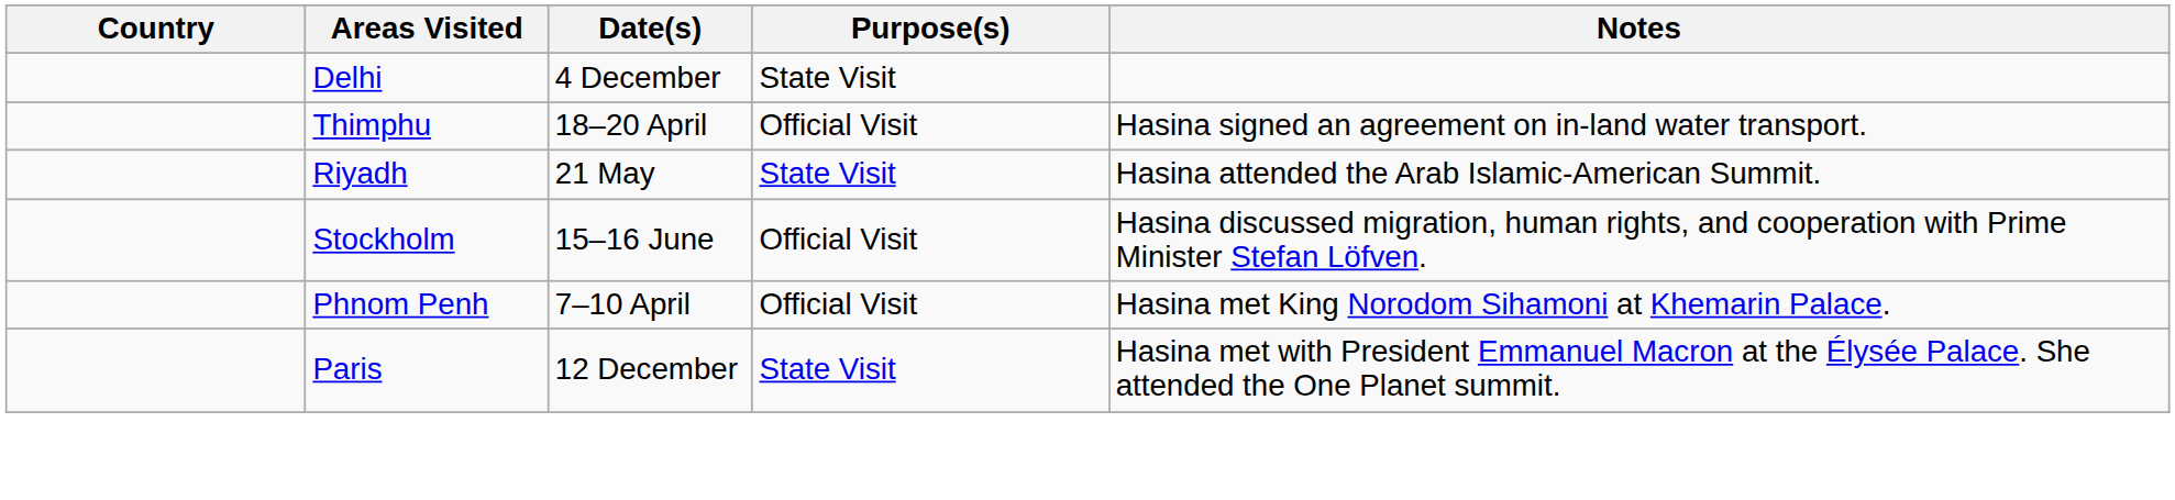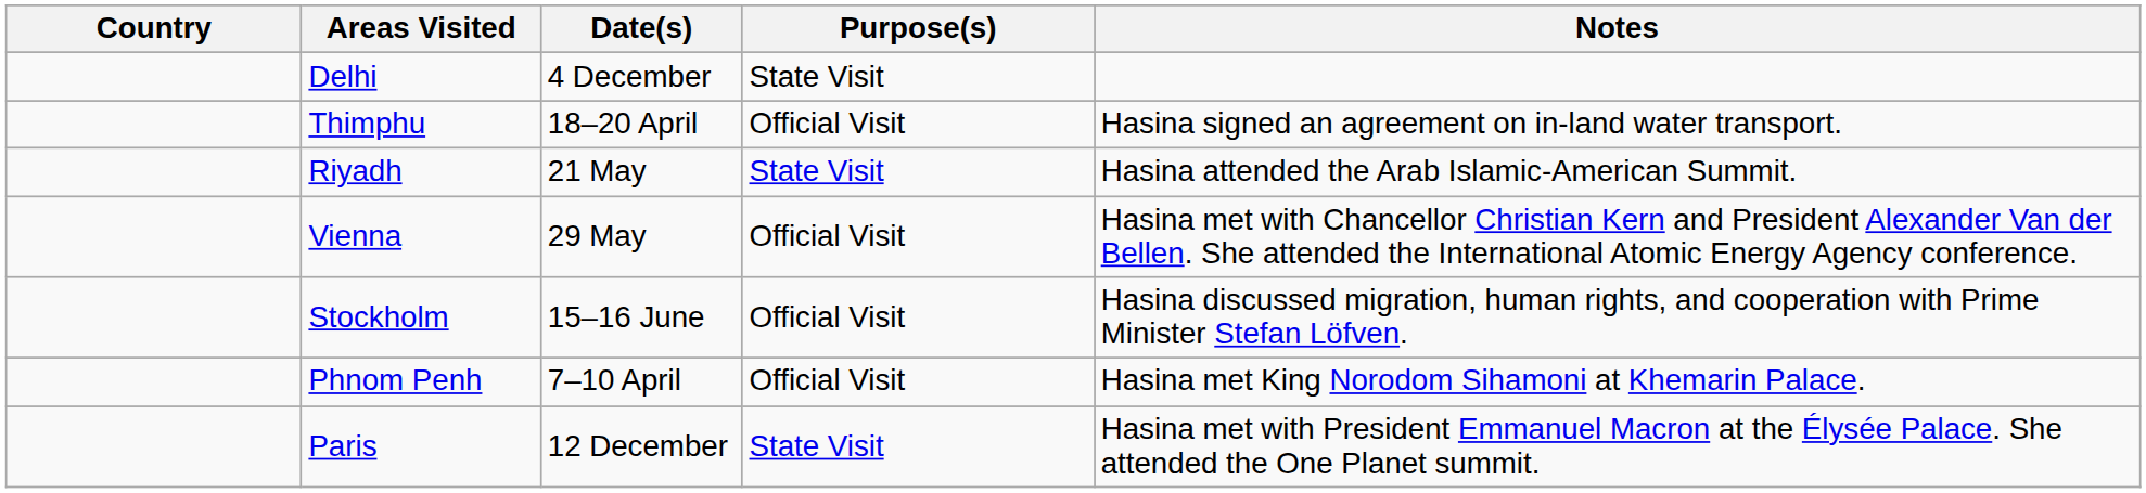+ row: Vienna | 29 May | Official Visit | Hasina met with Chancellor Christian Kern and President Alexander Van der Bellen. She attended the International Atomic Energy Agency conference.
